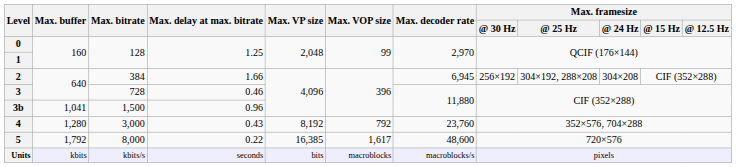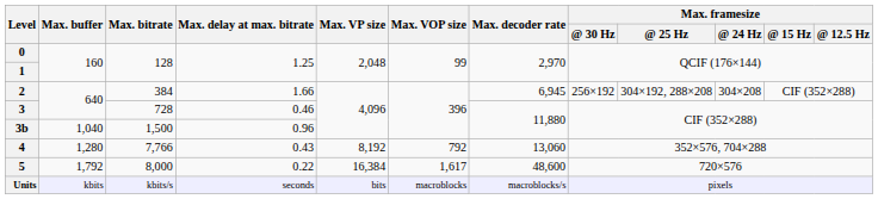3b | Max. buffer: 1,041 -> 1,040
4 | Max. bitrate: 3,000 -> 7,766
4 | Max. decoder rate: 23,760 -> 13,060
5 | Max. VP size: 16,385 -> 16,384
